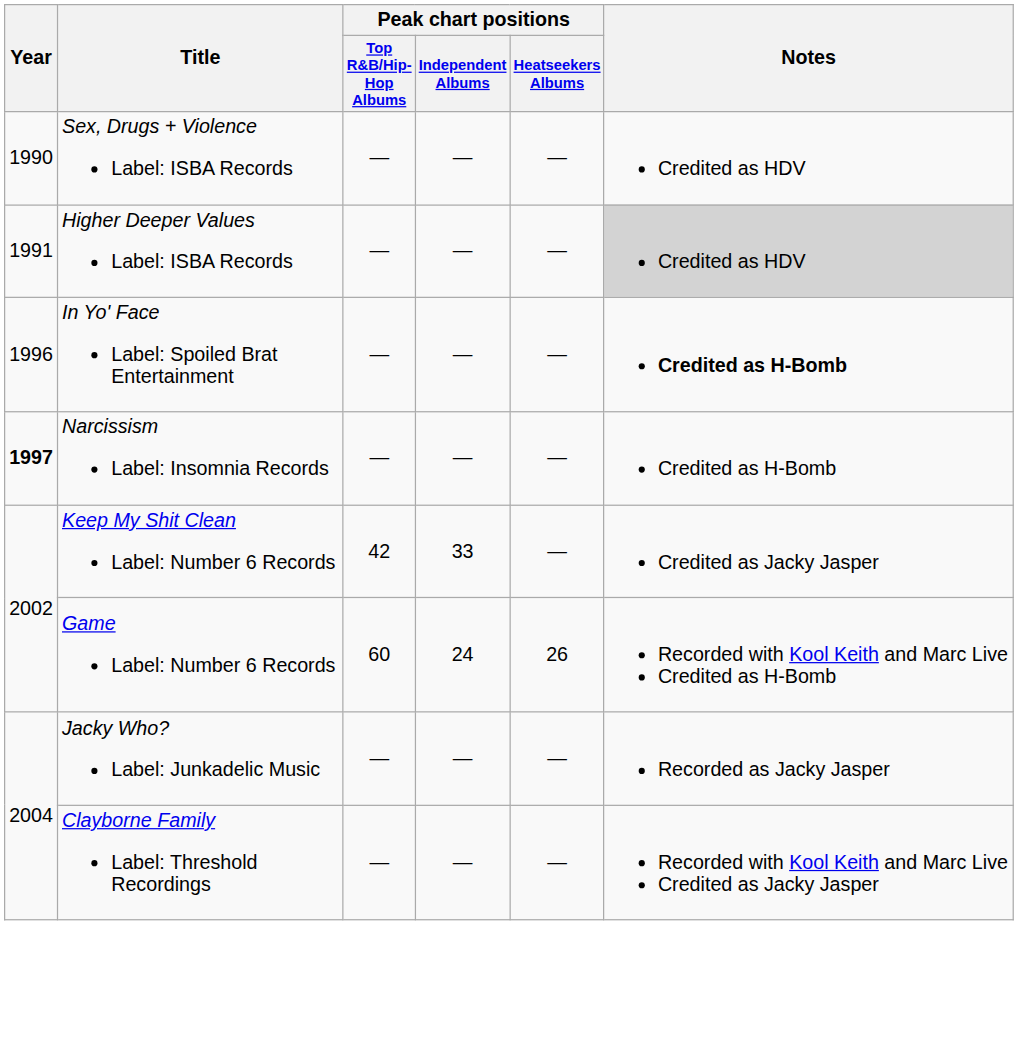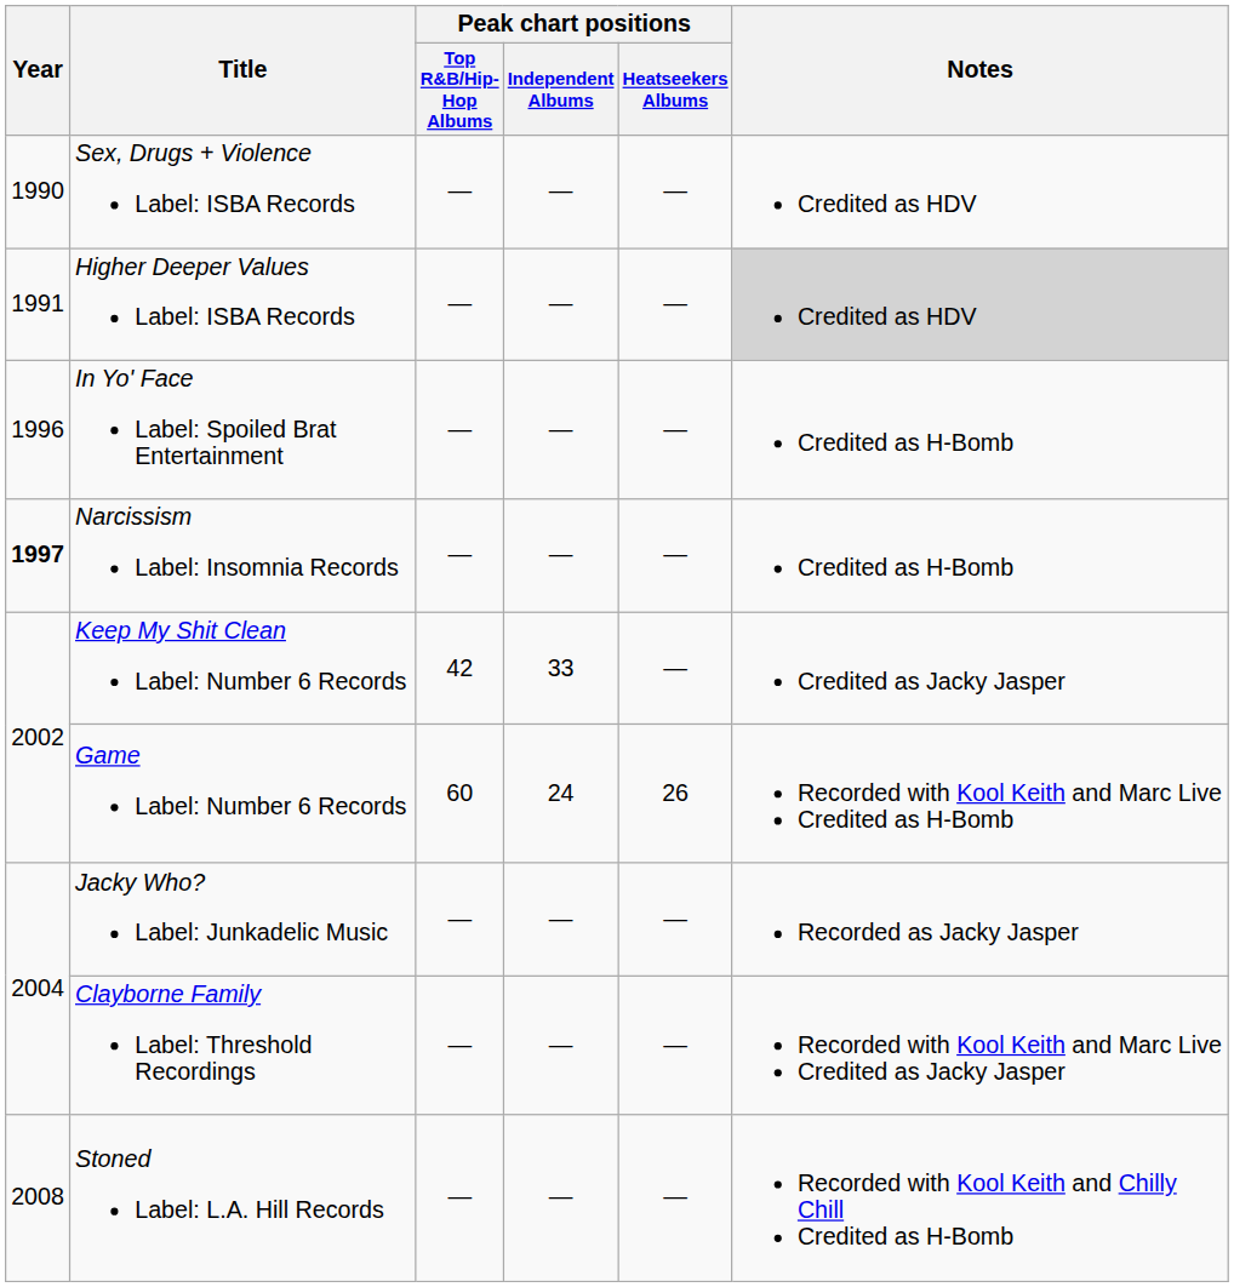In Yo' Face Label: Spoiled Brat Entertainment | Notes: bold -> normal
+ row: 2008 | Stoned Label: L.A. Hill Records | — | — | — | Recorded with Kool Keith and Chilly Chill Credited as H-Bomb
